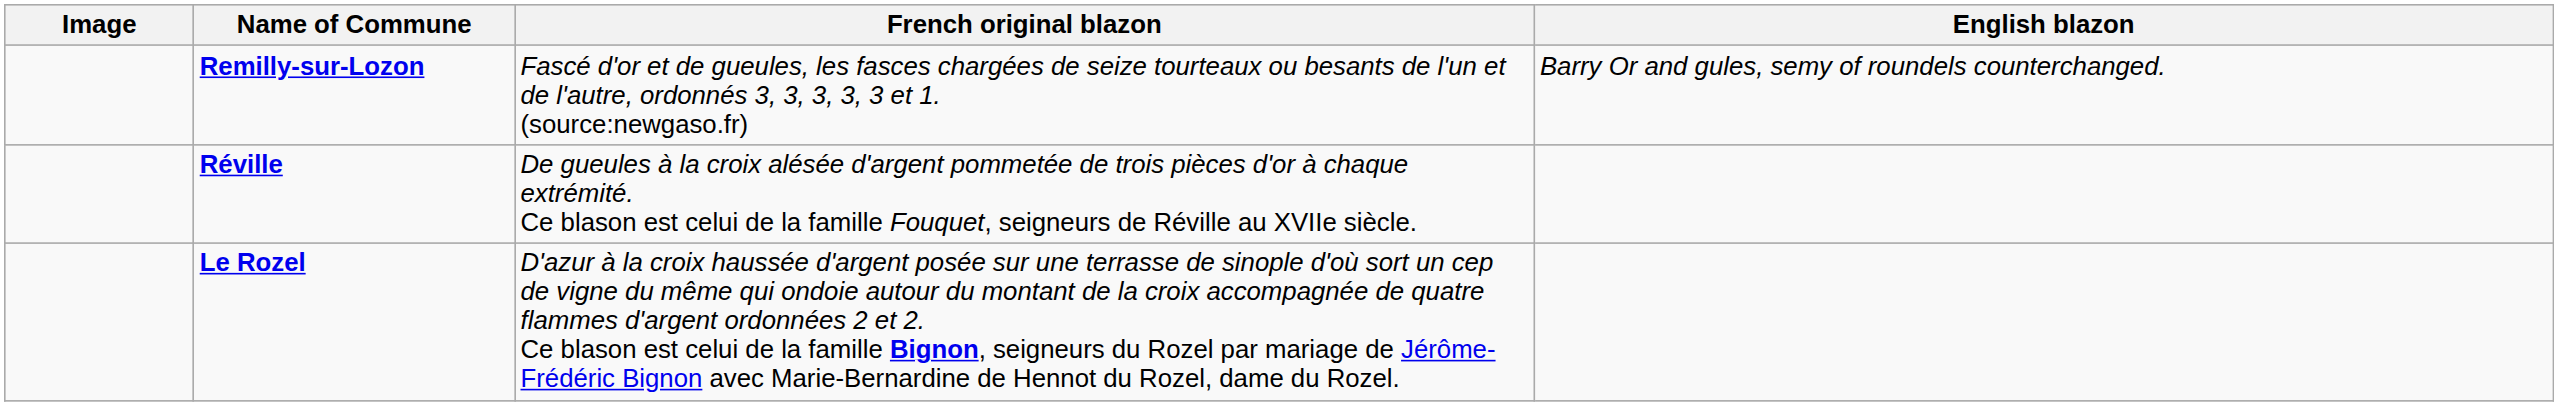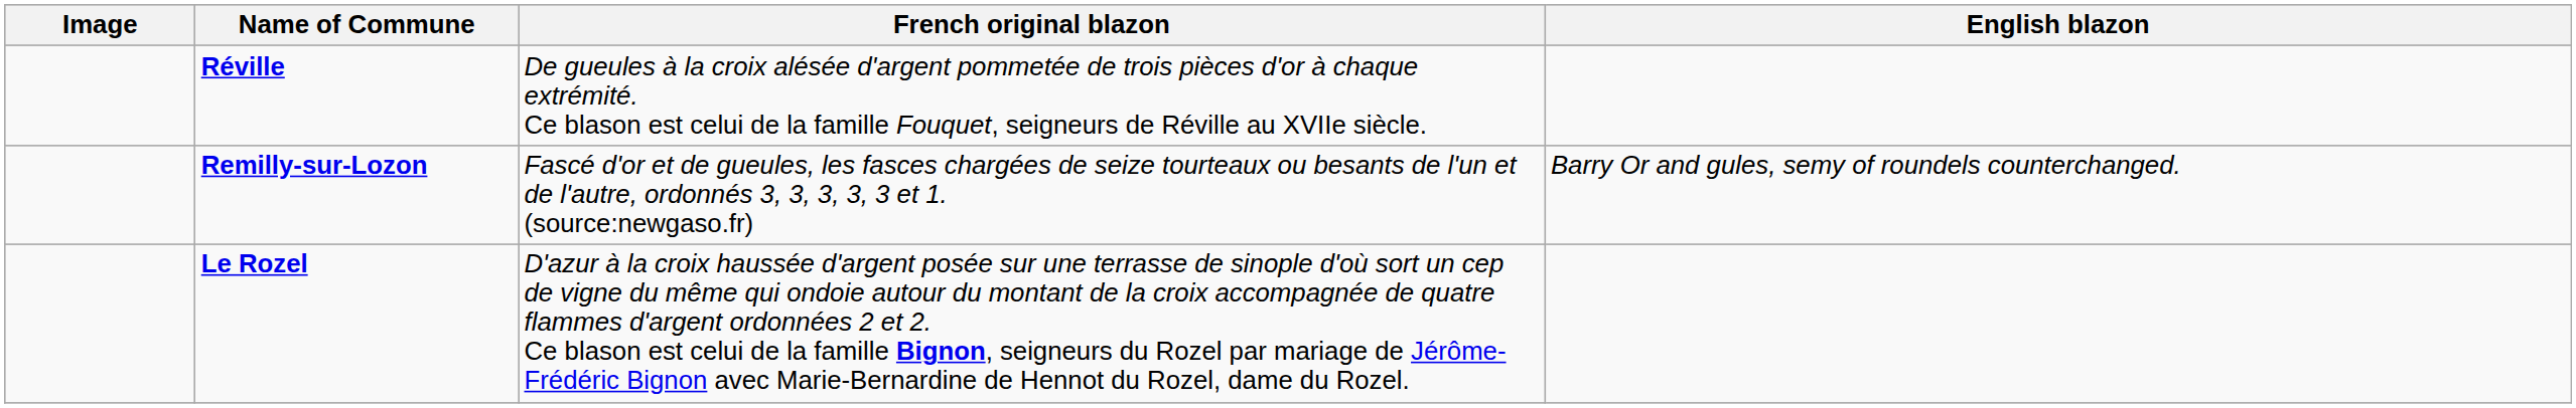rows swapped: Remilly-sur-Lozon <-> Réville
